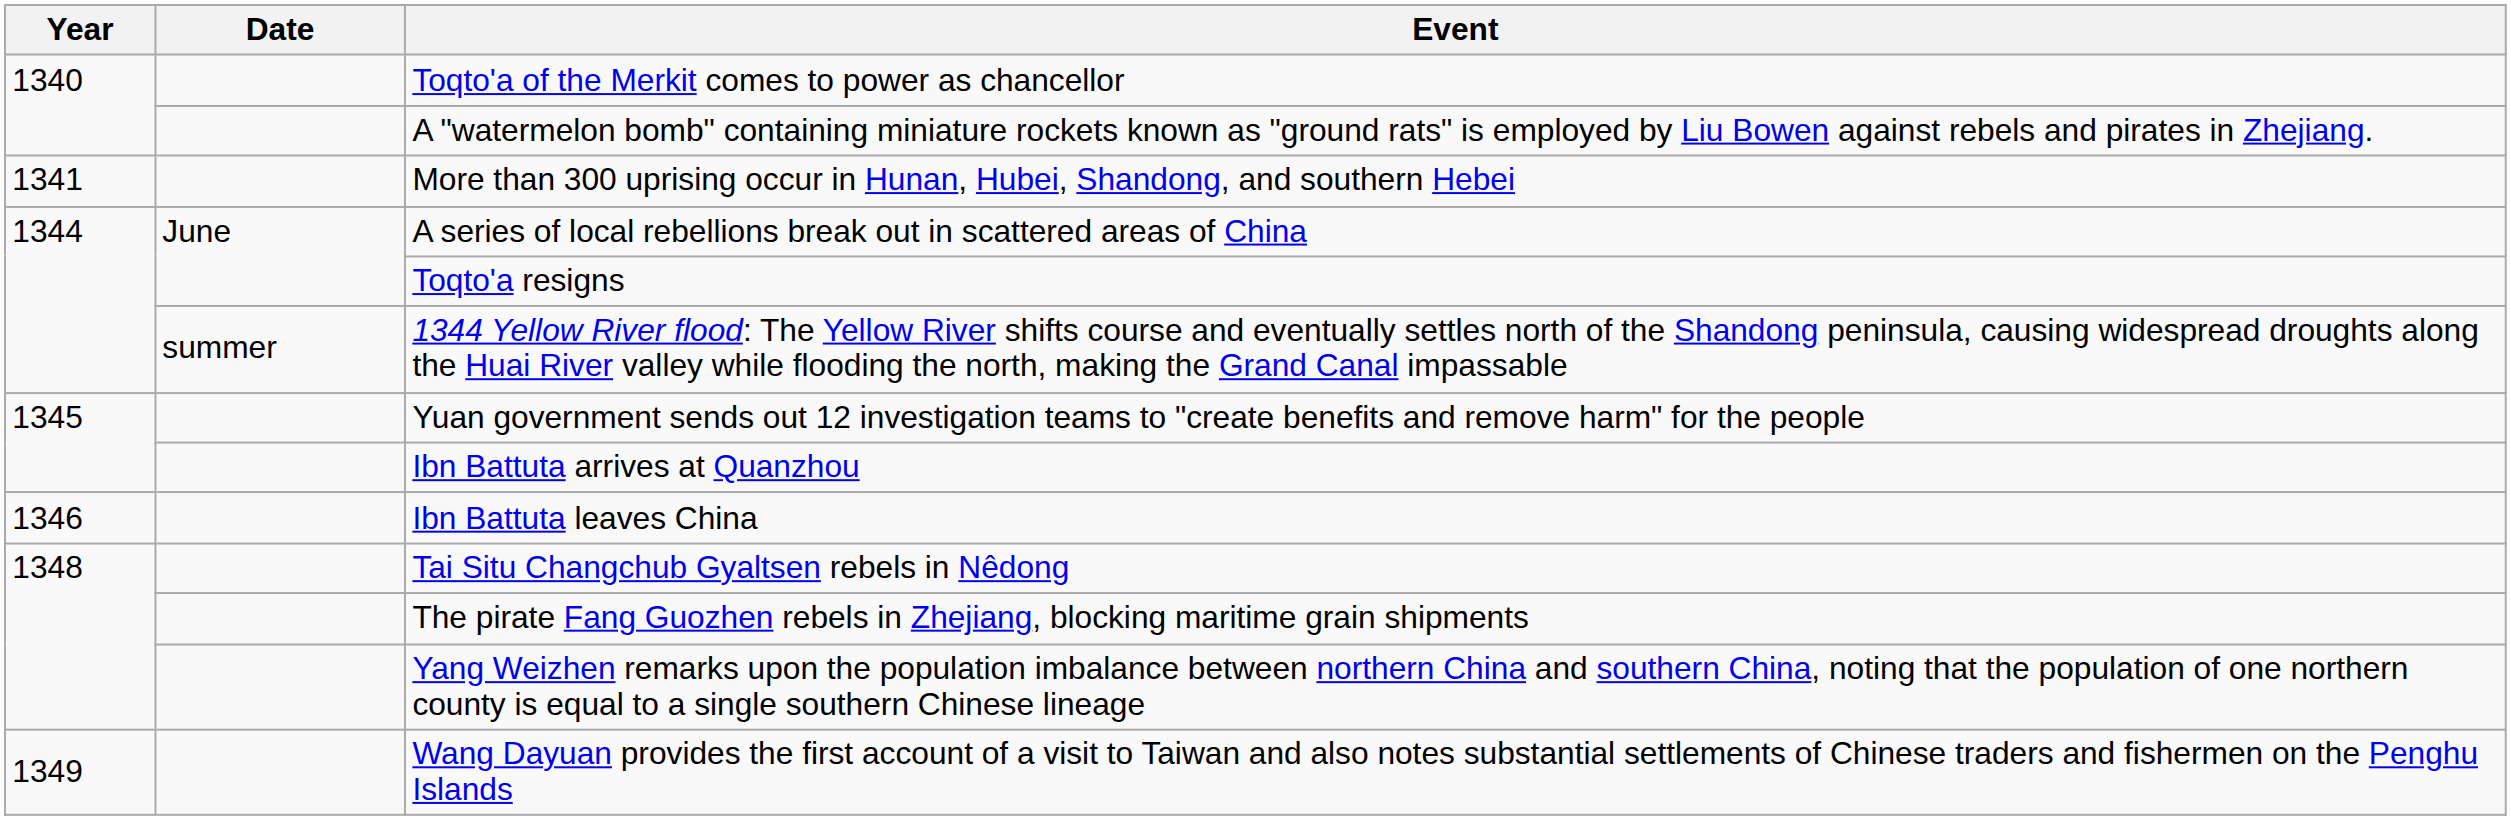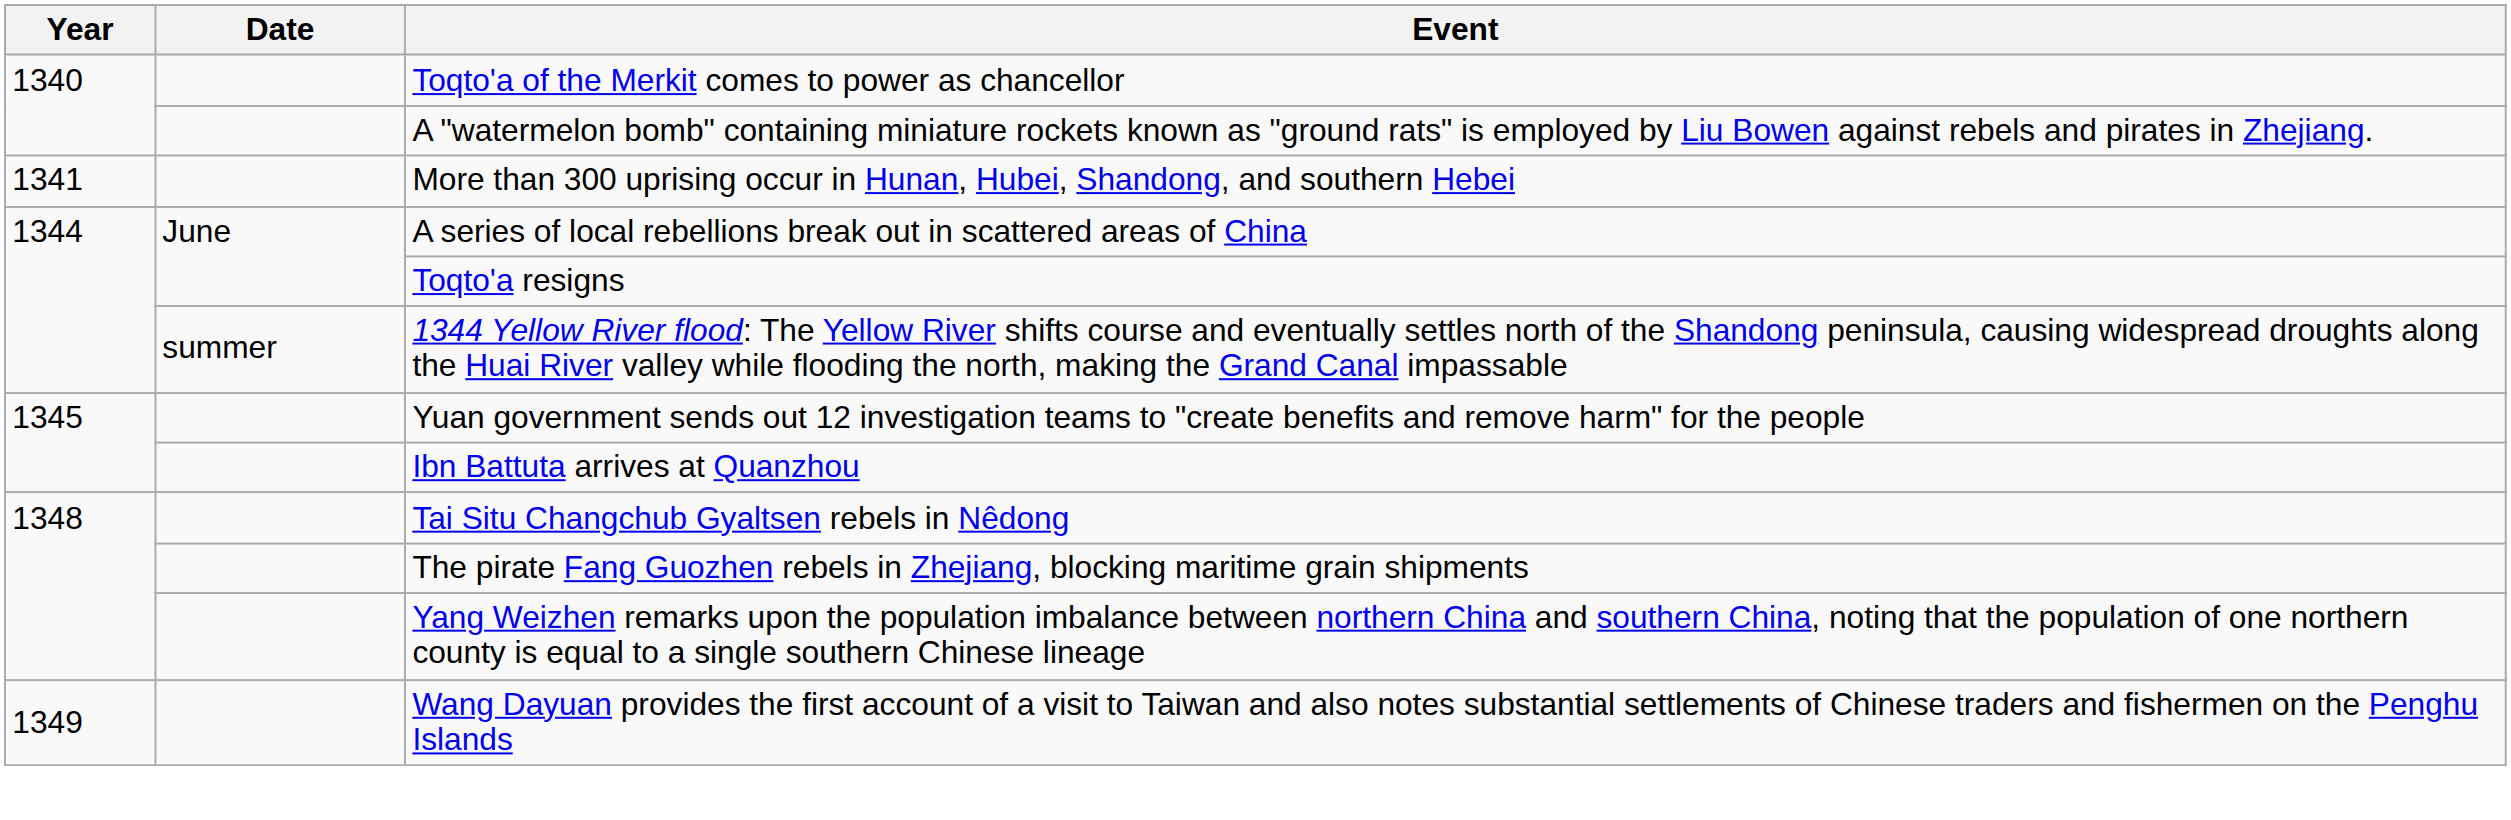- row: 1346 | Ibn Battuta leaves China
